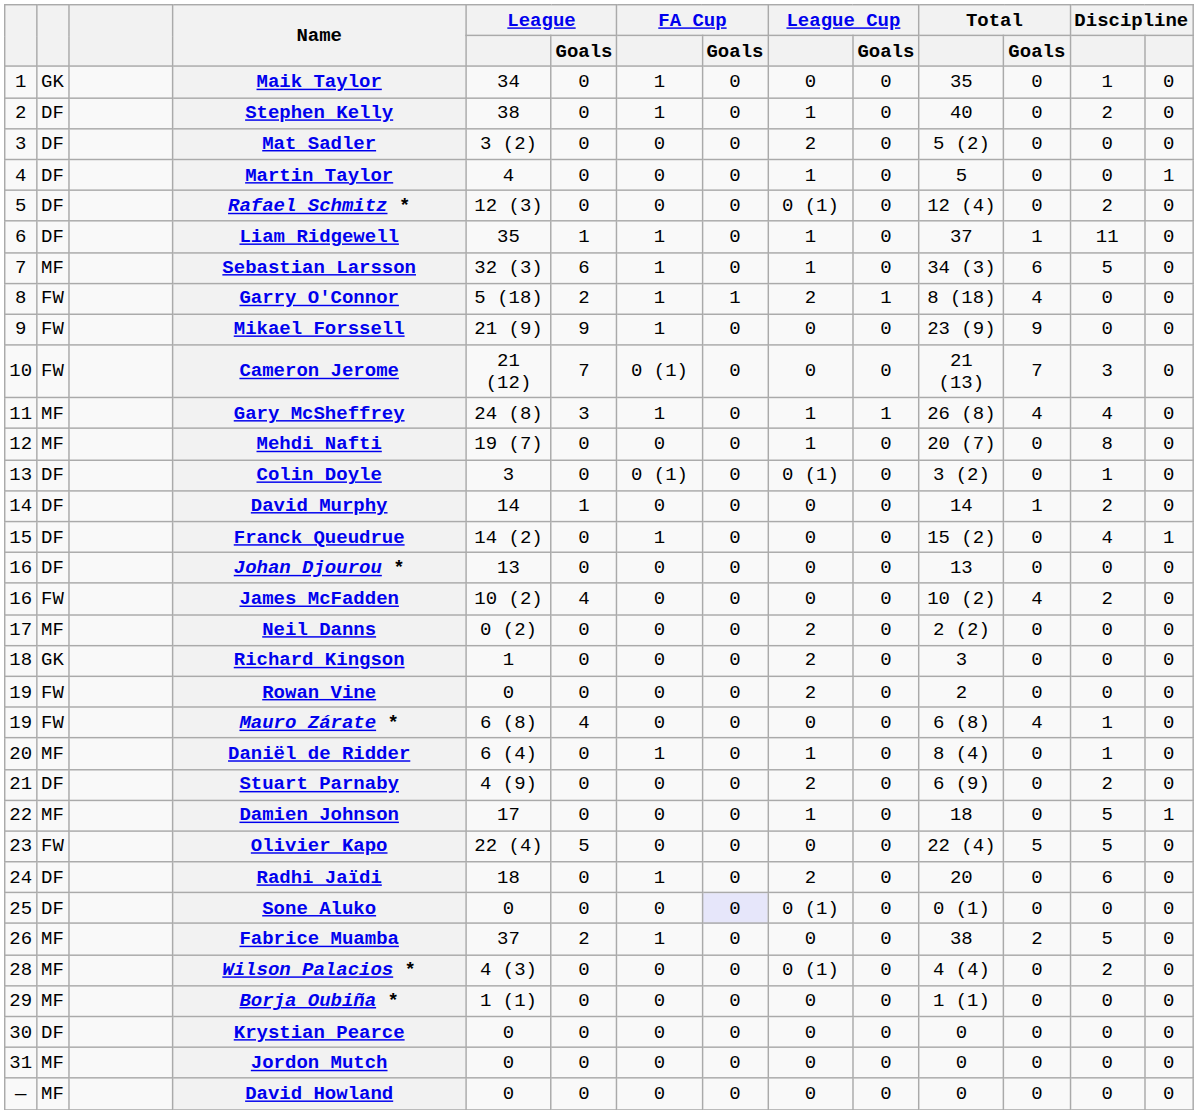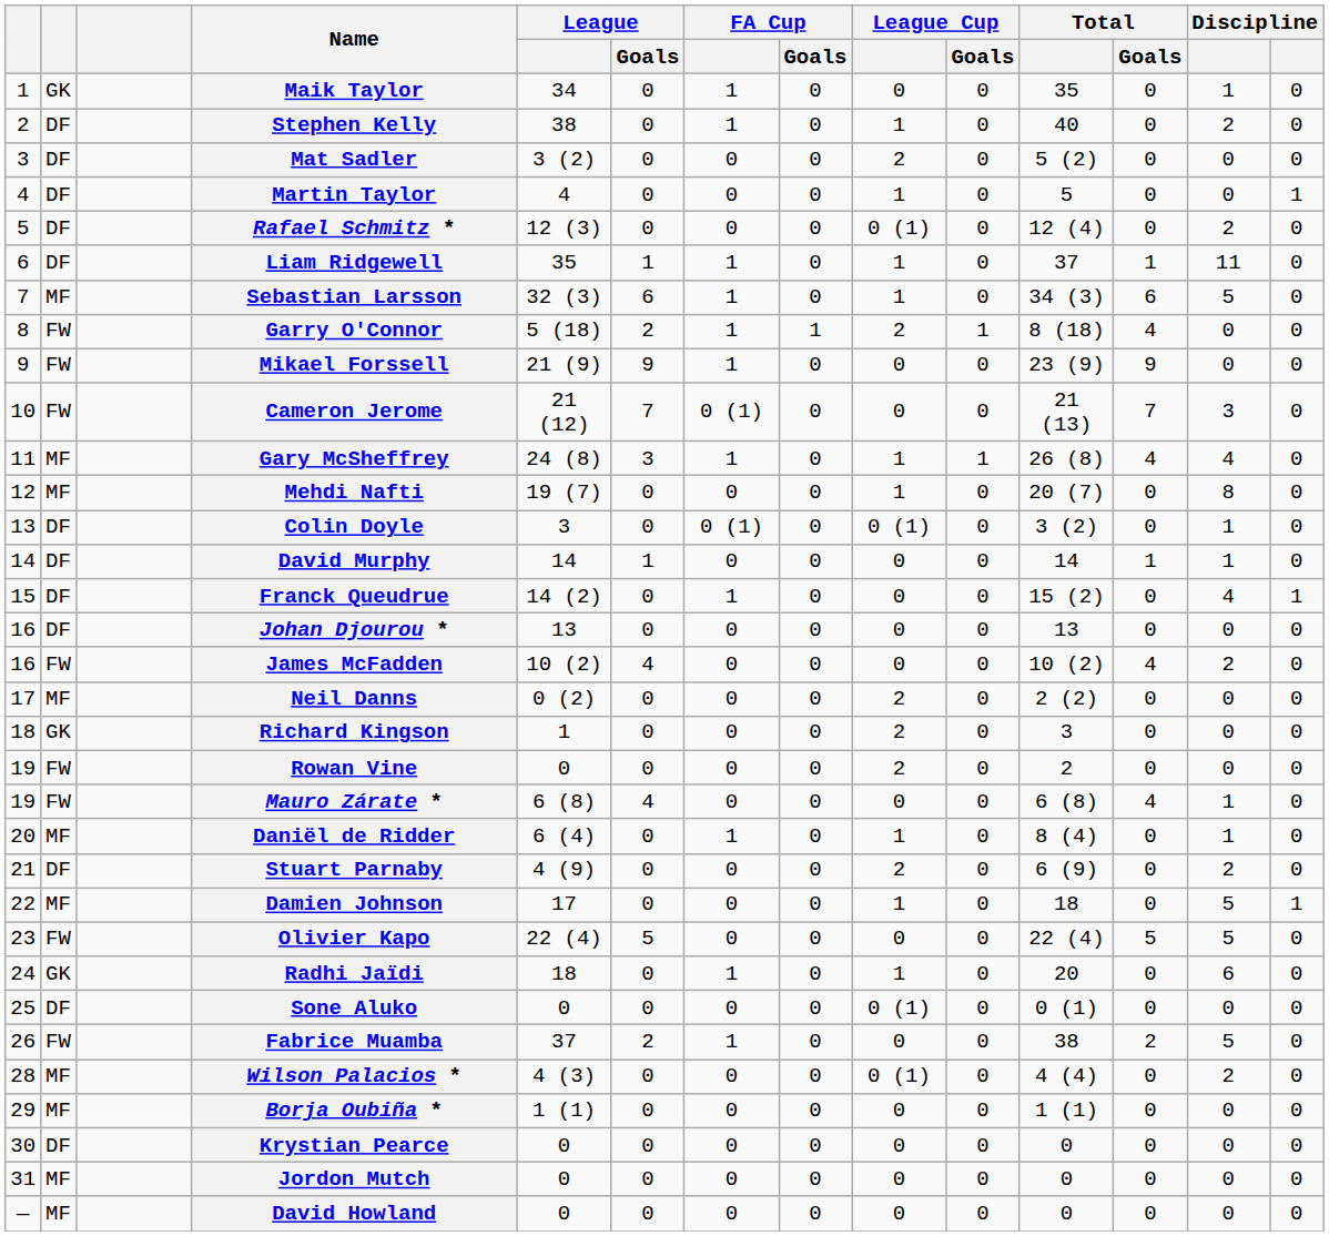David Murphy | column 13: 2 -> 1
Radhi Jaïdi | column 2: DF -> GK
Radhi Jaïdi | League Cup: 2 -> 1
Sone Aluko | FA Cup / Goals: lavender background -> no background
Fabrice Muamba | column 2: MF -> FW
